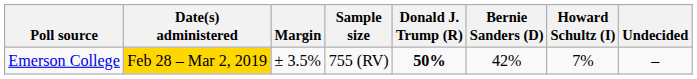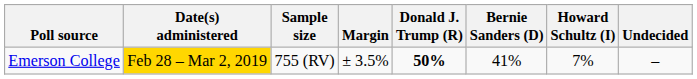columns swapped: Sample size <-> Margin
Emerson College | Bernie Sanders (D): 42% -> 41%
